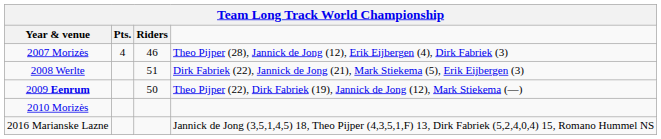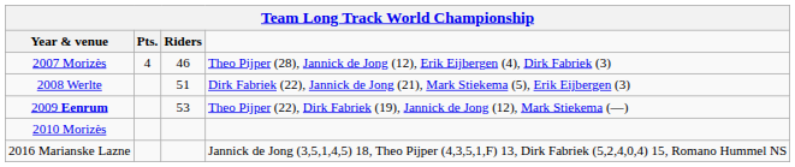2009 Eenrum | Riders: 50 -> 53
